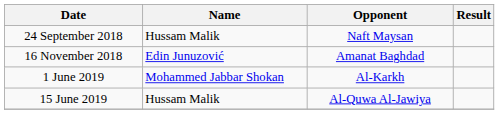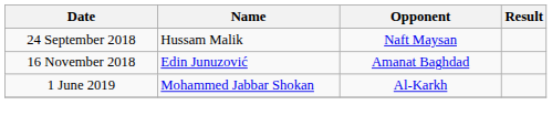- row: 15 June 2019 | Hussam Malik | Al-Quwa Al-Jawiya
